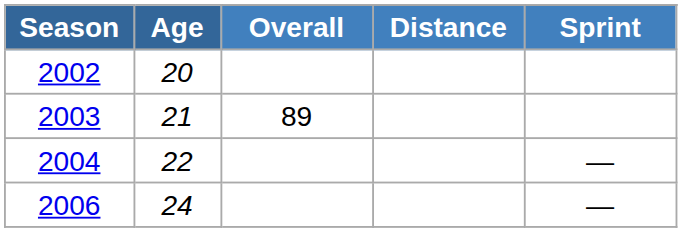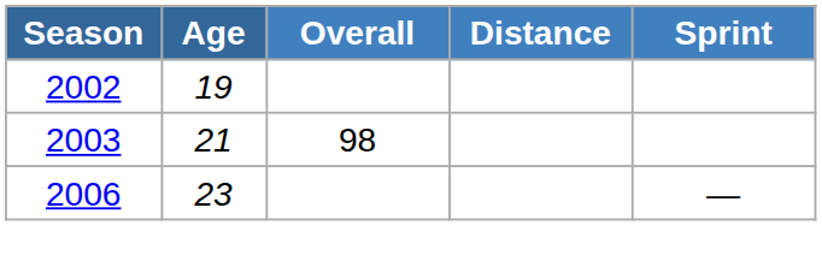2002 | Age: 20 -> 19
2003 | Overall: 89 -> 98
- row: 2004 | 22 | —
2006 | Age: 24 -> 23
